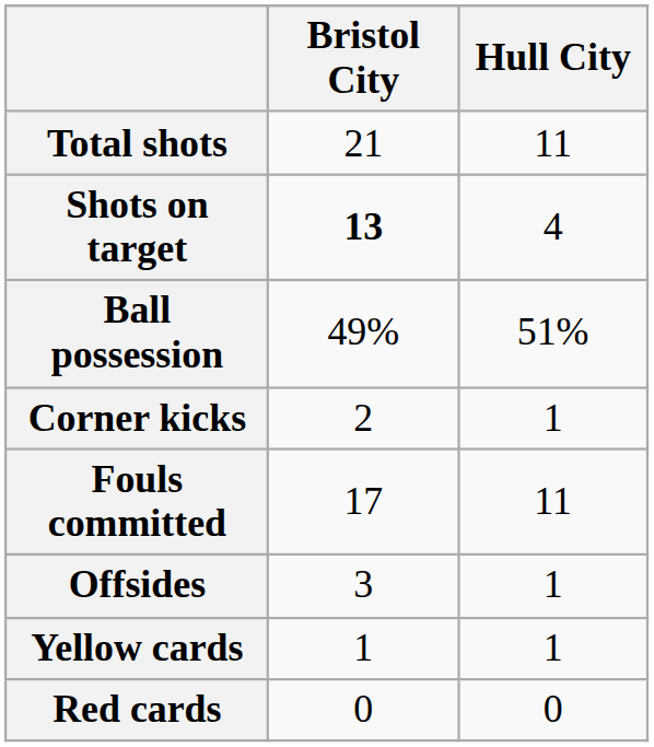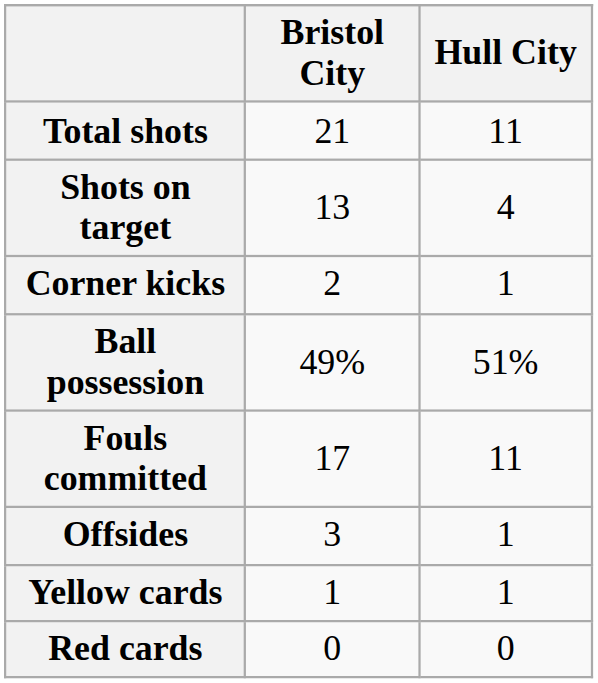Shots on target | Bristol City: bold -> normal
rows swapped: Ball possession <-> Corner kicks
